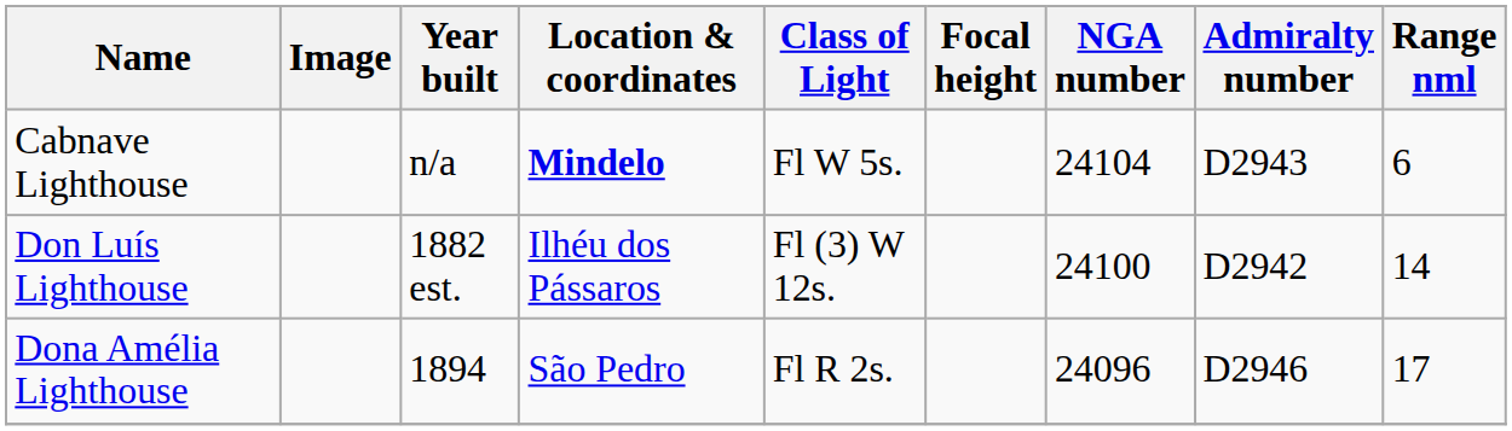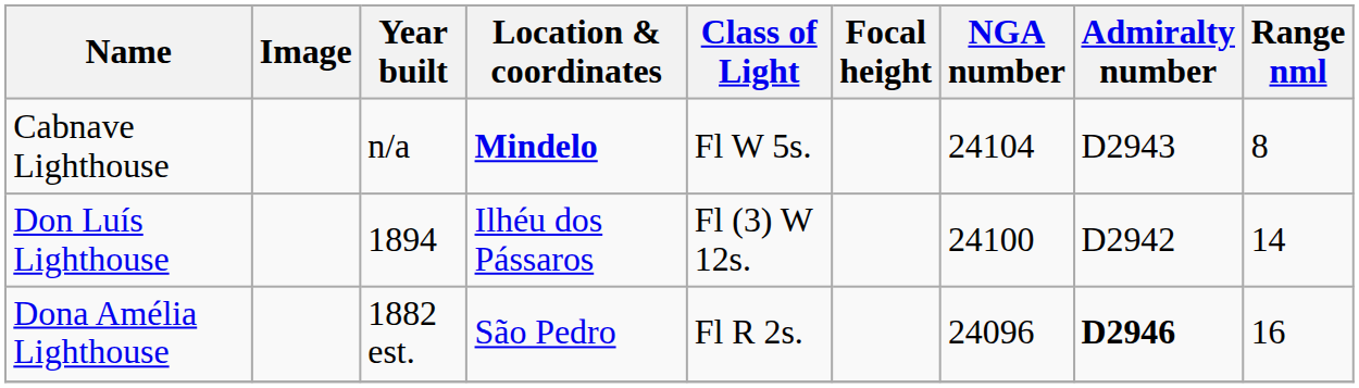Cabnave Lighthouse | Range nml: 6 -> 8
Don Luís Lighthouse | Year built: 1882 est. -> 1894
Dona Amélia Lighthouse | Year built: 1894 -> 1882 est.
Dona Amélia Lighthouse | Admiralty number: normal -> bold
Dona Amélia Lighthouse | Range nml: 17 -> 16
